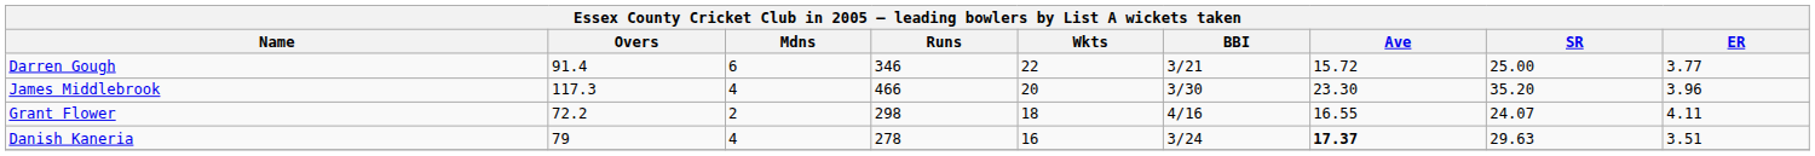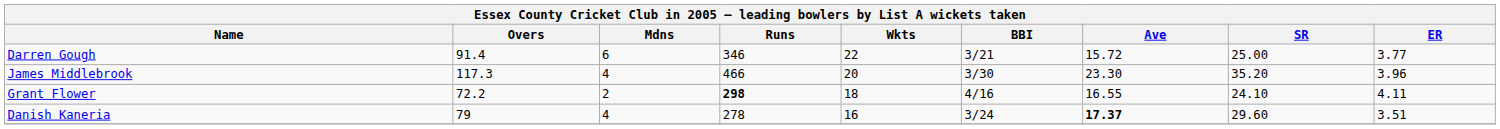Grant Flower | Runs: normal -> bold
Grant Flower | SR: 24.07 -> 24.10
Danish Kaneria | SR: 29.63 -> 29.60
